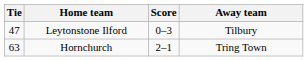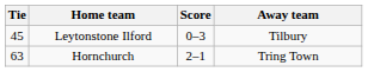Leytonstone Ilford | Tie: 47 -> 45
